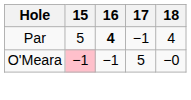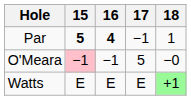Par | 15: normal -> bold
Par | 18: 4 -> 1
+ row: Watts | E | E | E | +1
